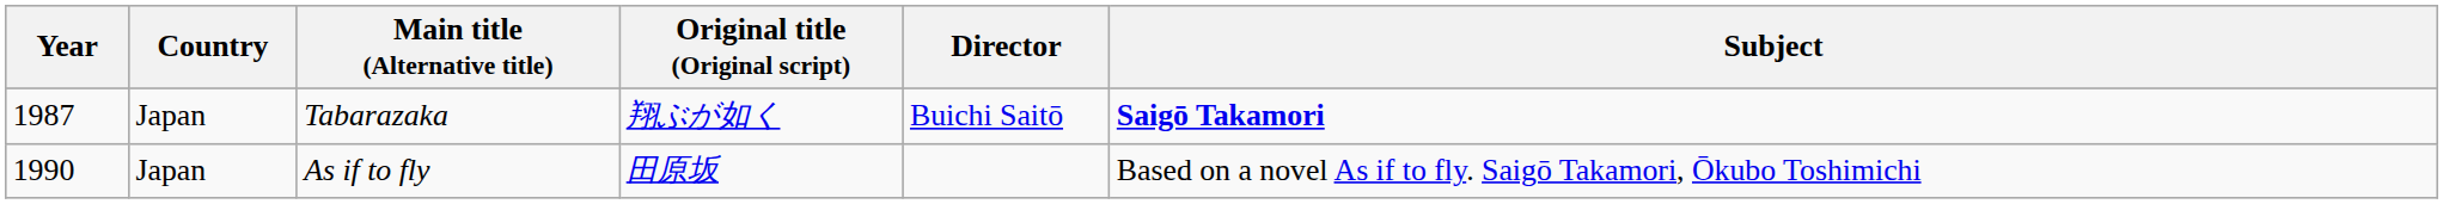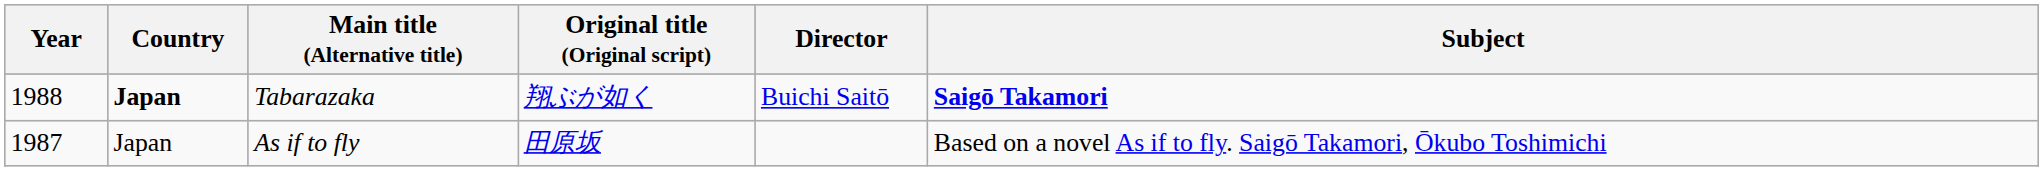Tabarazaka | Year: 1987 -> 1988
Tabarazaka | Country: normal -> bold
As if to fly | Year: 1990 -> 1987
